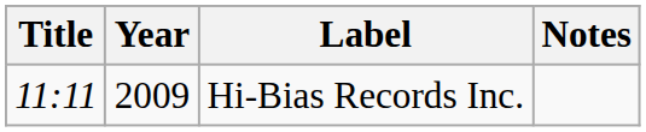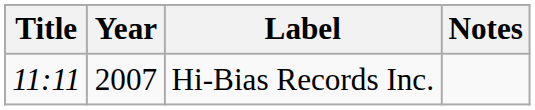Hi-Bias Records Inc. | Year: 2009 -> 2007
